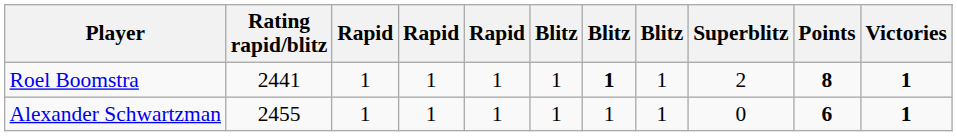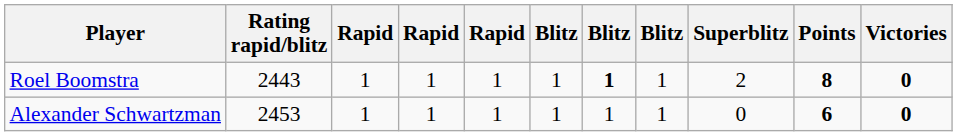Roel Boomstra | Rating rapid/blitz: 2441 -> 2443
Roel Boomstra | Victories: 1 -> 0
Alexander Schwartzman | Rating rapid/blitz: 2455 -> 2453
Alexander Schwartzman | Victories: 1 -> 0
